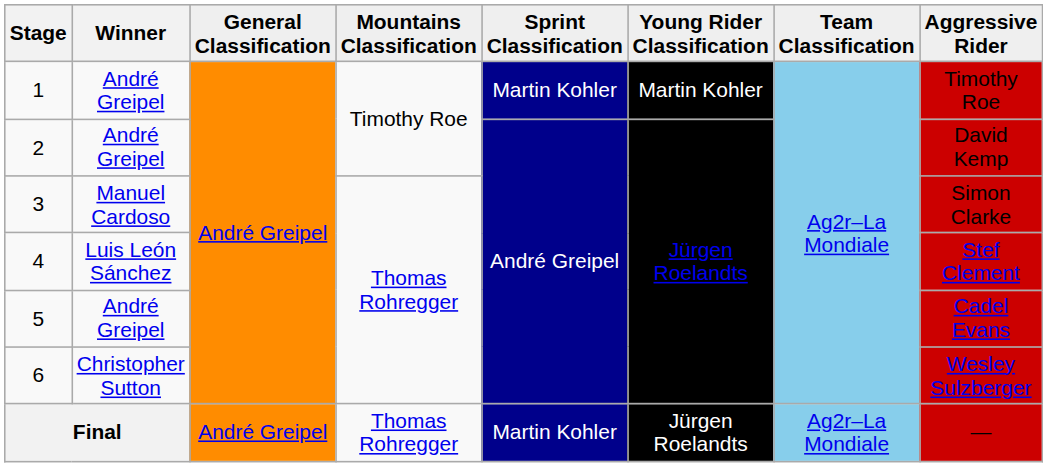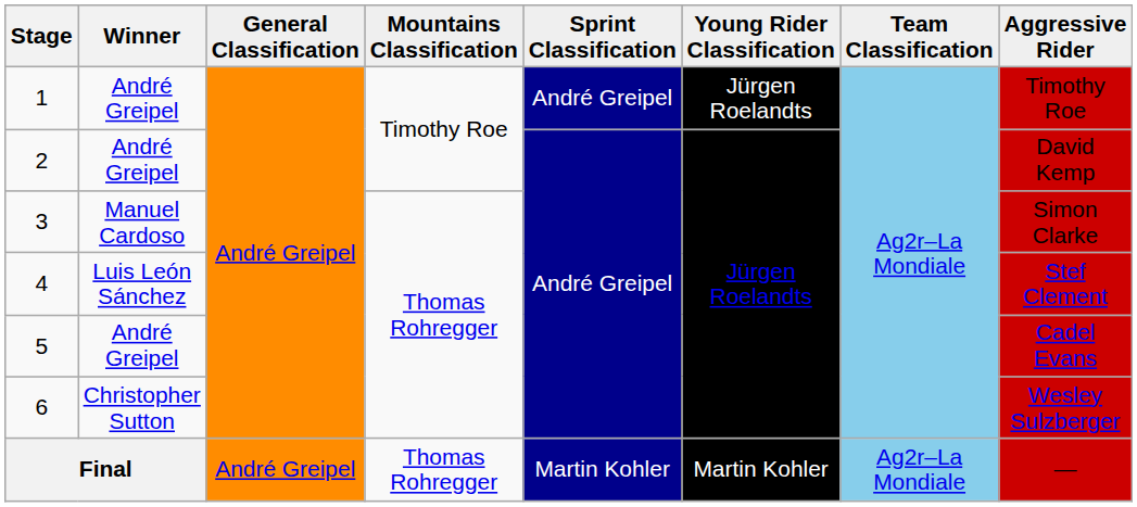1 | Sprint Classification: Martin Kohler -> André Greipel
1 | Young Rider Classification: Martin Kohler -> Jürgen Roelandts
Final | Young Rider Classification: Jürgen Roelandts -> Martin Kohler
